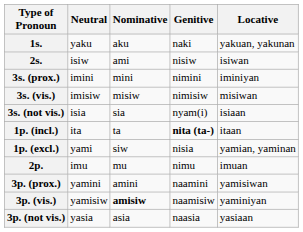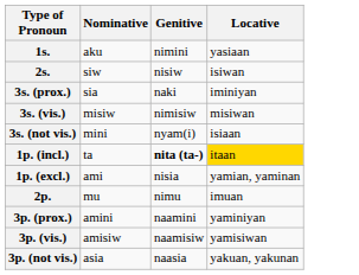- column: Neutral | yaku | isiw | imini | imisiw | isia | ita | yami | imu | yamini | yamisiw | yasia
1s. | Genitive: naki -> nimini
1s. | Locative: yakuan, yakunan -> yasiaan
2s. | Nominative: ami -> siw
3s. (prox.) | Nominative: mini -> sia
3s. (prox.) | Genitive: nimini -> naki
3s. (not vis.) | Nominative: sia -> mini
1p. (incl.) | Locative: no background -> gold background
1p. (excl.) | Nominative: siw -> ami
3p. (prox.) | Locative: yamisiwan -> yaminiyan
3p. (vis.) | Nominative: bold -> normal
3p. (vis.) | Locative: yaminiyan -> yamisiwan
3p. (not vis.) | Locative: yasiaan -> yakuan, yakunan
